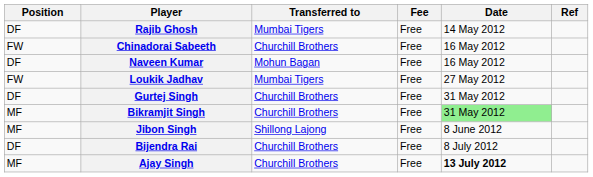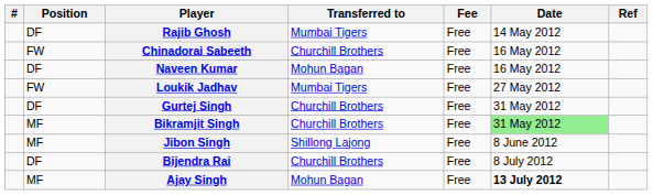+ column: #
Ajay Singh | Transferred to: Churchill Brothers -> Mohun Bagan
